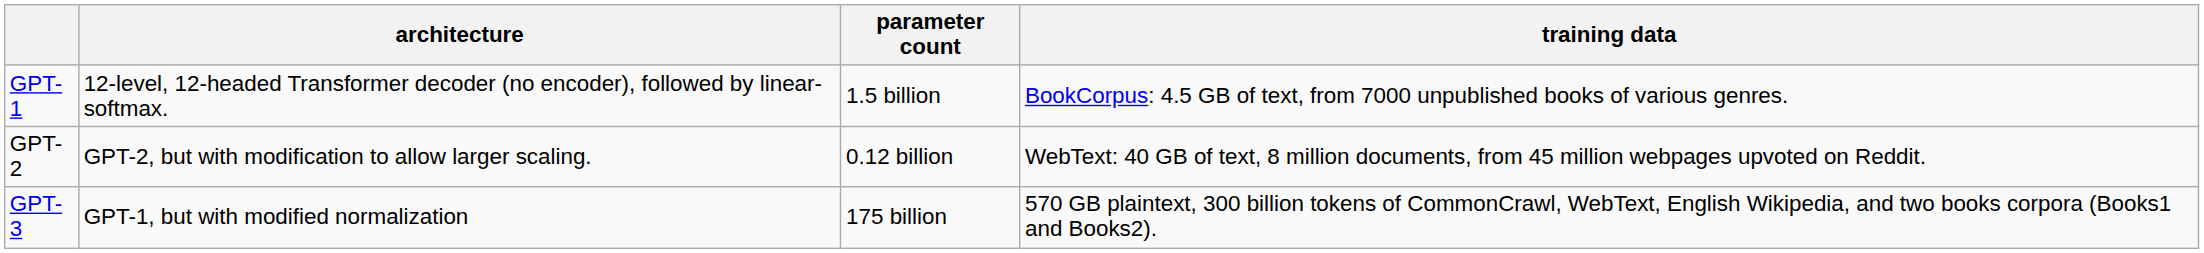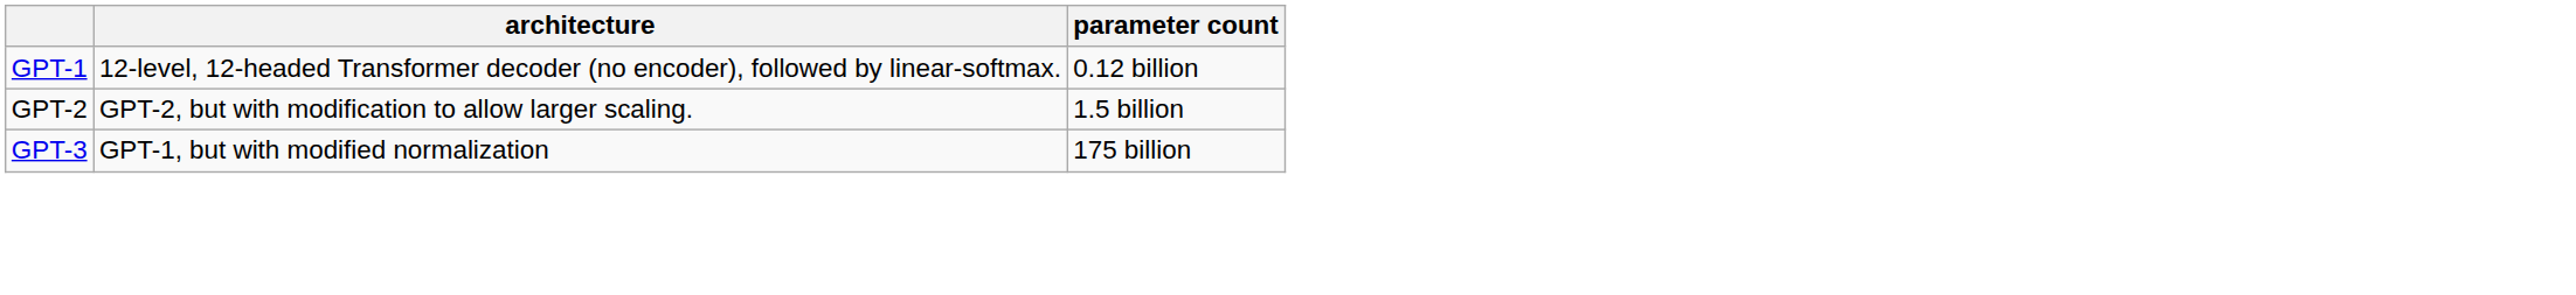- column: training data | BookCorpus: 4.5 GB of text, from 7000 unpublished books of various genres. | WebText: 40 GB of text, 8 million documents, from 45 million webpages upvoted on Reddit. | 570 GB plaintext, 300 billion tokens of CommonCrawl, WebText, English Wikipedia, and two books corpora (Books1 and Books2).
GPT-1 | parameter count: 1.5 billion -> 0.12 billion
GPT-2 | parameter count: 0.12 billion -> 1.5 billion
